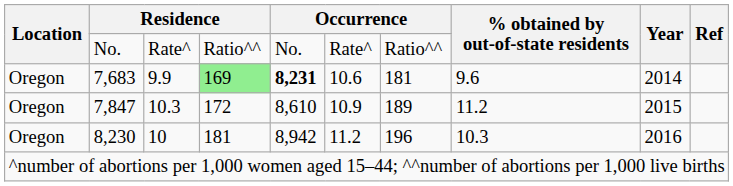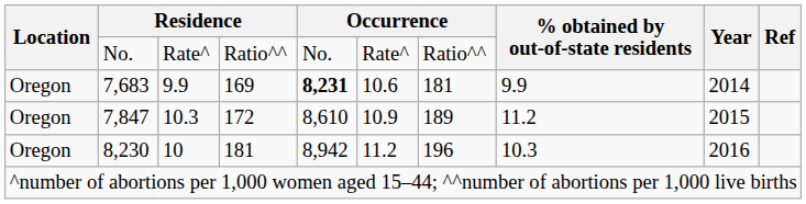7,683 | column 4: lightgreen background -> no background
7,683 | % obtained by out-of-state residents: 9.6 -> 9.9
